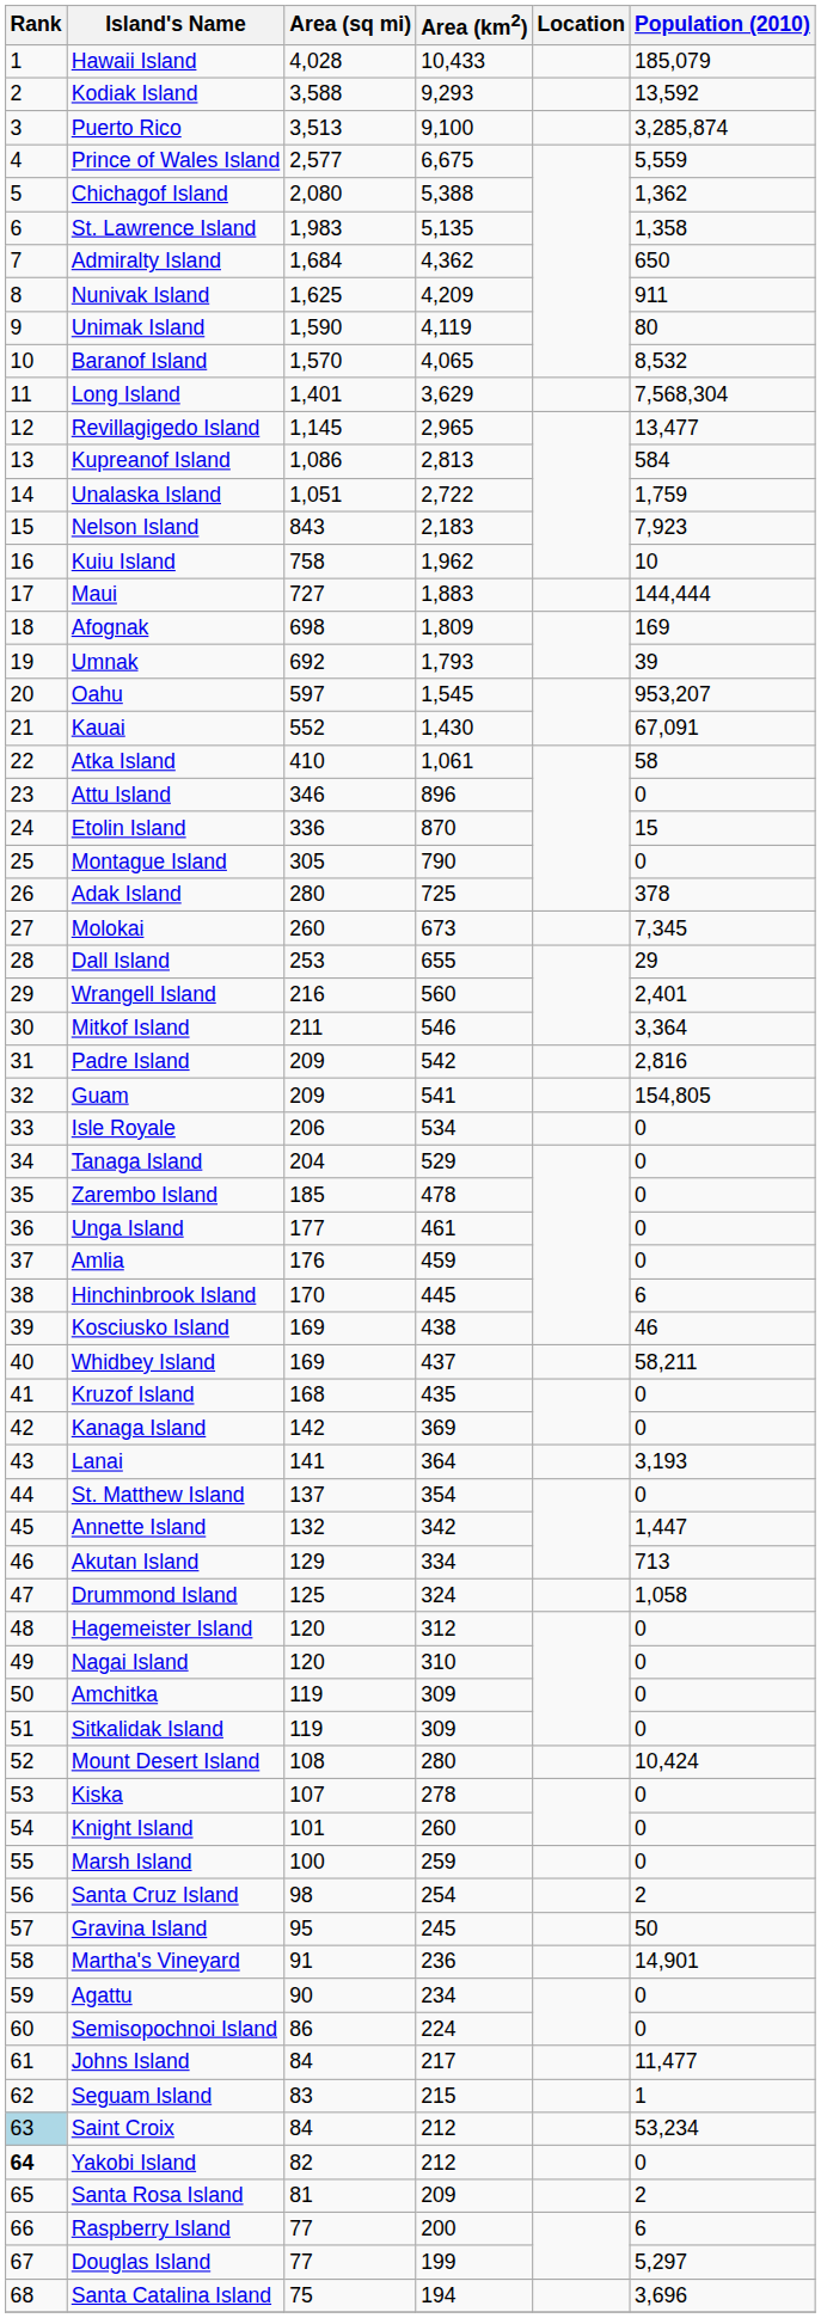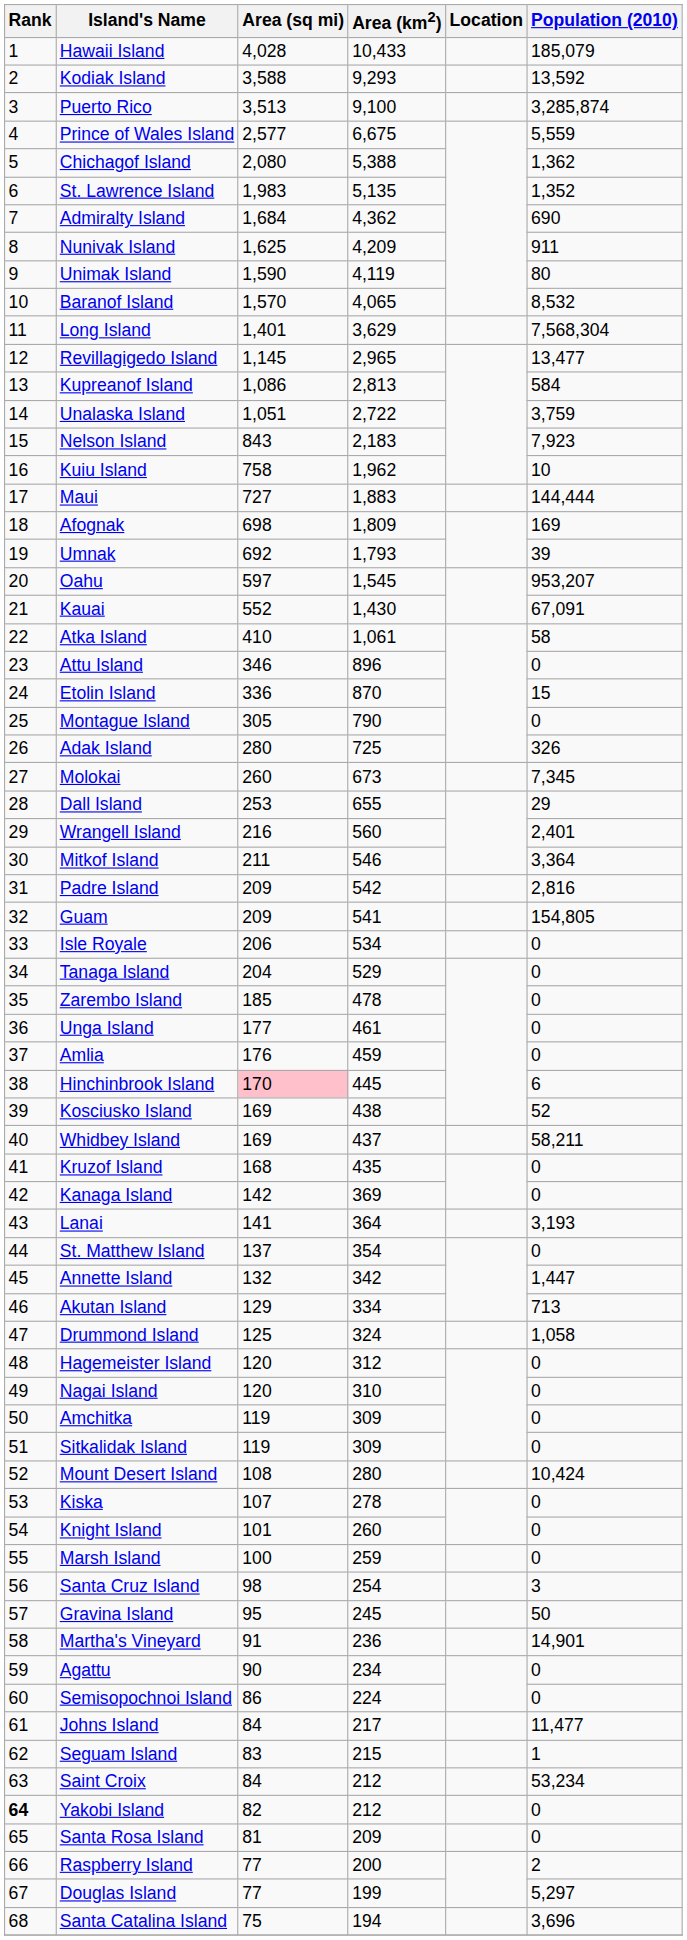St. Lawrence Island | Population (2010): 1,358 -> 1,352
Admiralty Island | Population (2010): 650 -> 690
Unalaska Island | Population (2010): 1,759 -> 3,759
Adak Island | Population (2010): 378 -> 326
Hinchinbrook Island | Area (sq mi): no background -> pink background
Kosciusko Island | Population (2010): 46 -> 52
Santa Cruz Island | Population (2010): 2 -> 3
Saint Croix | Rank: lightblue background -> no background
Santa Rosa Island | Population (2010): 2 -> 0
Raspberry Island | Population (2010): 6 -> 2
